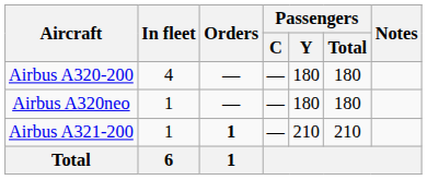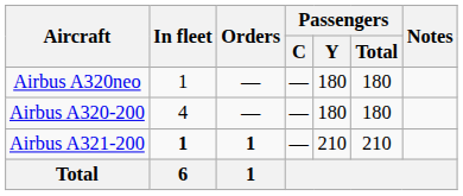rows swapped: Airbus A320-200 <-> Airbus A320neo
Airbus A321-200 | In fleet: normal -> bold
